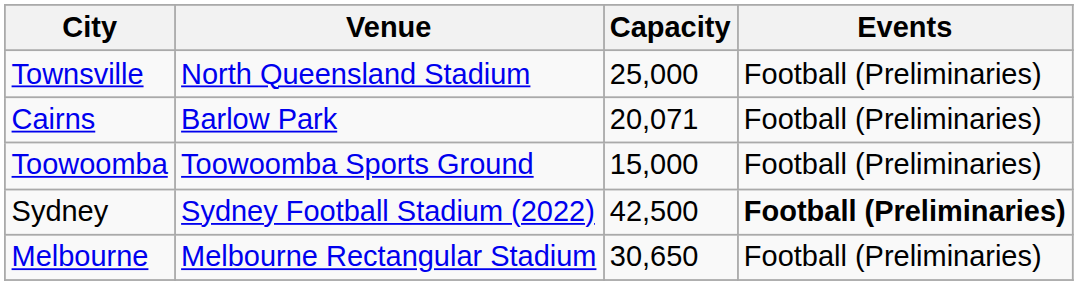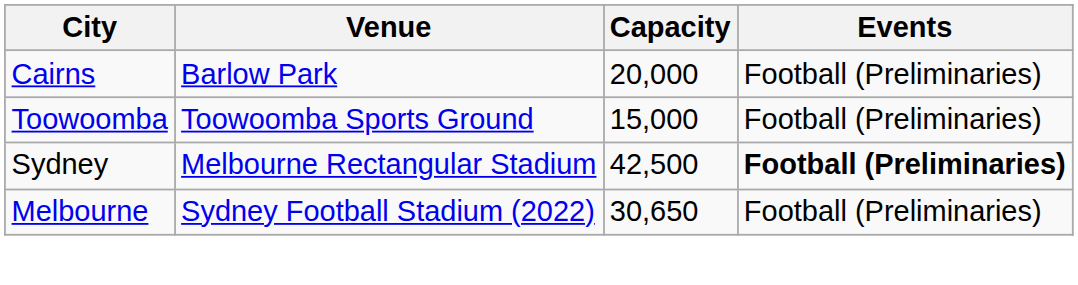- row: Townsville | North Queensland Stadium | 25,000 | Football (Preliminaries)
Cairns | Capacity: 20,071 -> 20,000
Sydney | Venue: Sydney Football Stadium (2022) -> Melbourne Rectangular Stadium
Melbourne | Venue: Melbourne Rectangular Stadium -> Sydney Football Stadium (2022)
